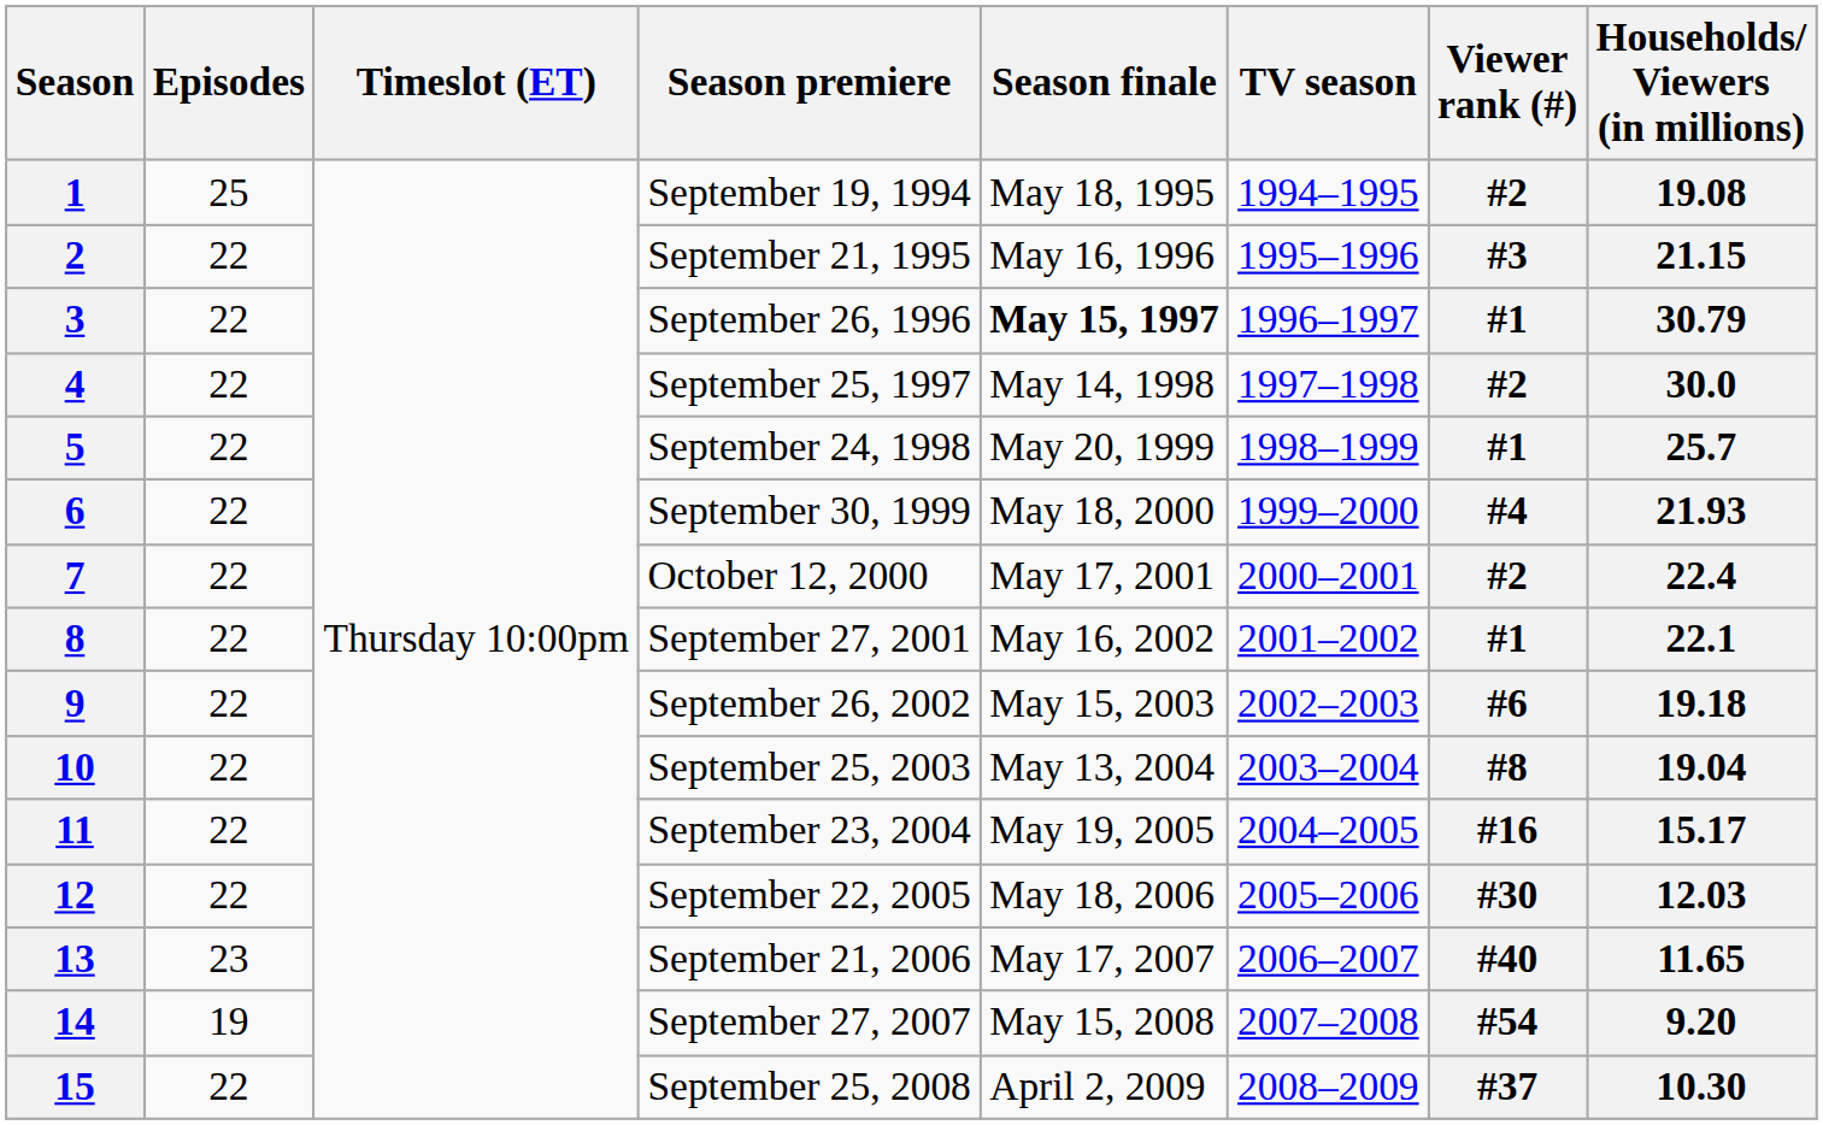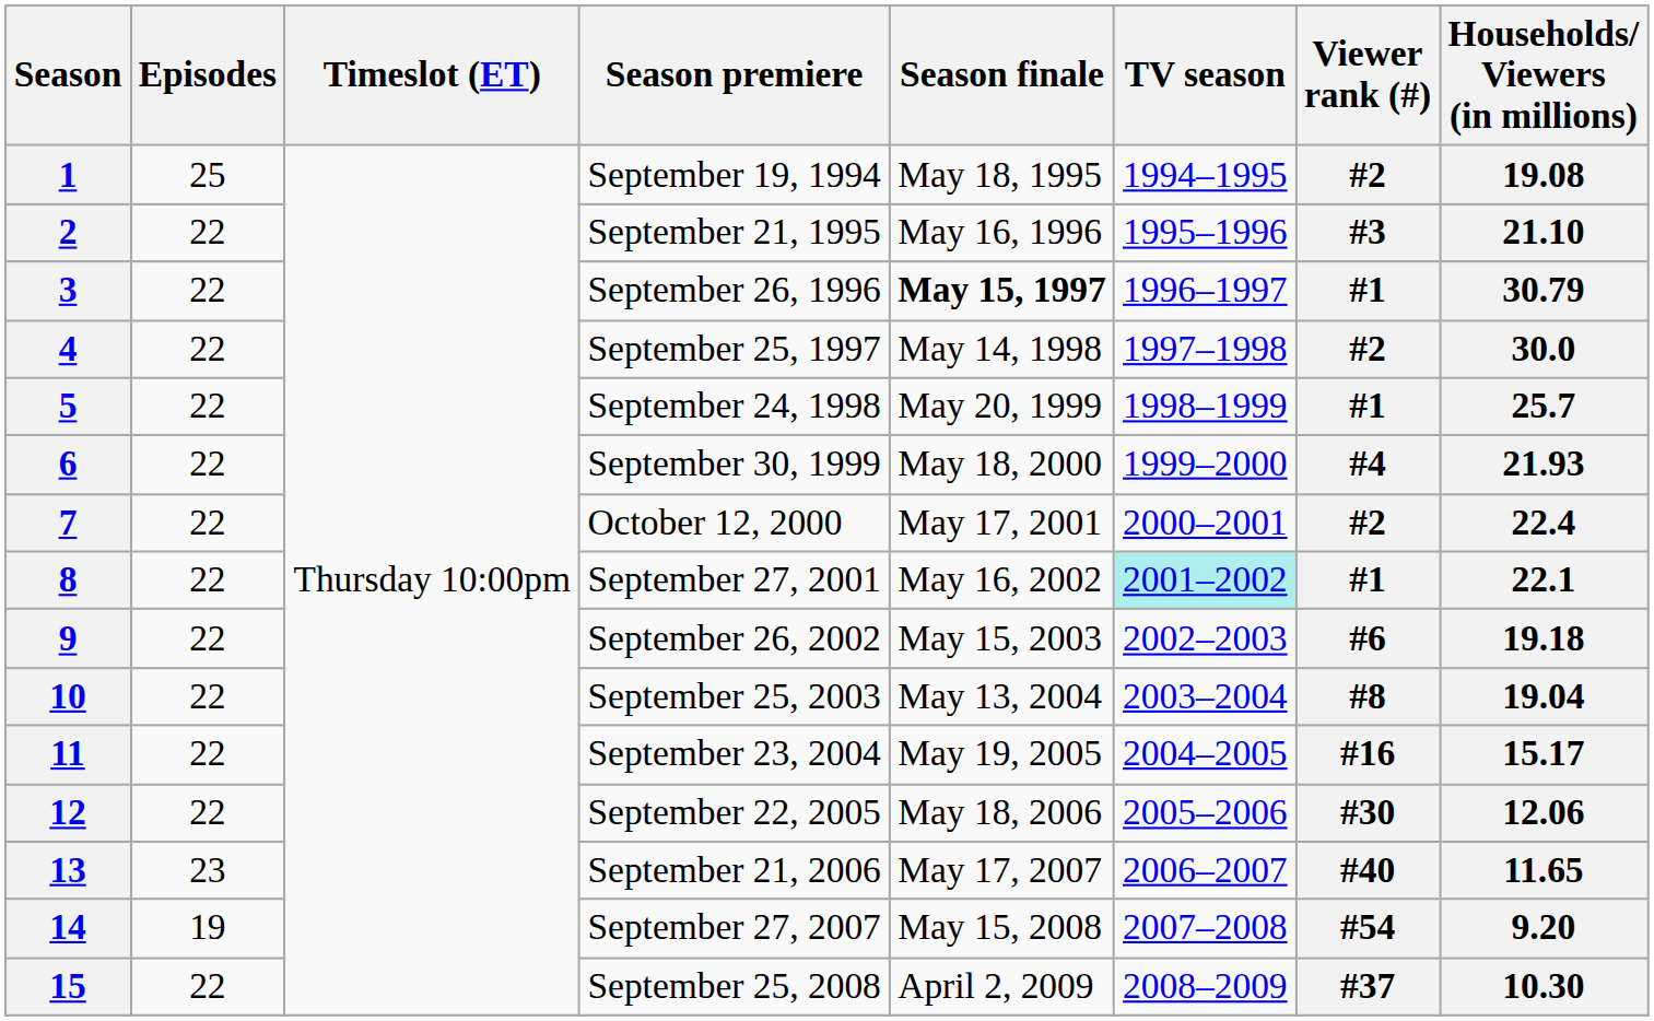2 | Households/ Viewers (in millions): 21.15 -> 21.10
8 | TV season: no background -> paleturquoise background
12 | Households/ Viewers (in millions): 12.03 -> 12.06
